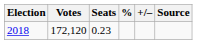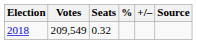2018 | Votes: 172,120 -> 209,549
2018 | Seats: 0.23 -> 0.32
